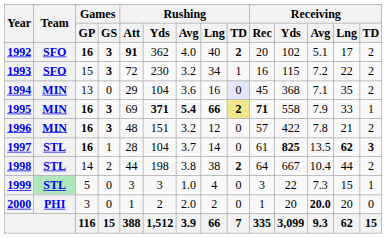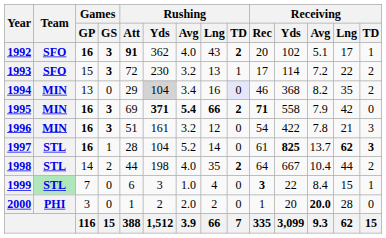1992 | Rushing / Lng: 40 -> 43
1992 | Receiving / TD: 2 -> 1
1993 | Rushing / Lng: 34 -> 13
1993 | Receiving / Rec: 16 -> 17
1993 | Receiving / Yds: 115 -> 114
1994 | Rushing / Yds: no background -> lightgrey background
1994 | Rushing / Avg: 3.6 -> 3.4
1994 | Receiving / Rec: 45 -> 46
1994 | Receiving / Avg: 7.1 -> 8.2
1995 | Rushing / TD: khaki background -> no background
1995 | Receiving / Lng: 33 -> 42
1995 | Receiving / TD: 1 -> 0
1996 | Rushing / Att: 48 -> 51
1996 | Rushing / Yds: 151 -> 161
1996 | Receiving / Rec: 57 -> 54
1996 | Receiving / TD: 2 -> 3
1997 | Rushing / Avg: 3.7 -> 5.2
1997 | Receiving / Avg: 13.5 -> 13.7
1998 | Rushing / Avg: 3.8 -> 4.0
1998 | Rushing / Lng: 38 -> 35
1999 | Games / GP: 5 -> 7
1999 | Rushing / Att: 3 -> 6
1999 | Receiving / Rec: normal -> bold
1999 | Receiving / Avg: 7.3 -> 8.4
2000 | Receiving / Lng: 20 -> 28
